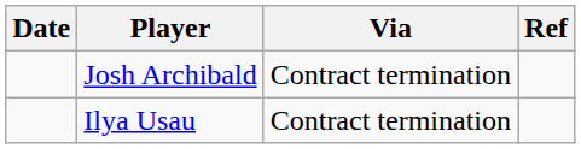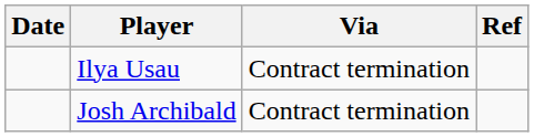rows swapped: Josh Archibald <-> Ilya Usau
